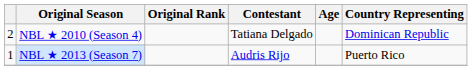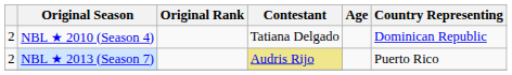NBL ★ 2013 (Season 7) | column 1: 1 -> 2
NBL ★ 2013 (Season 7) | Contestant: no background -> khaki background
